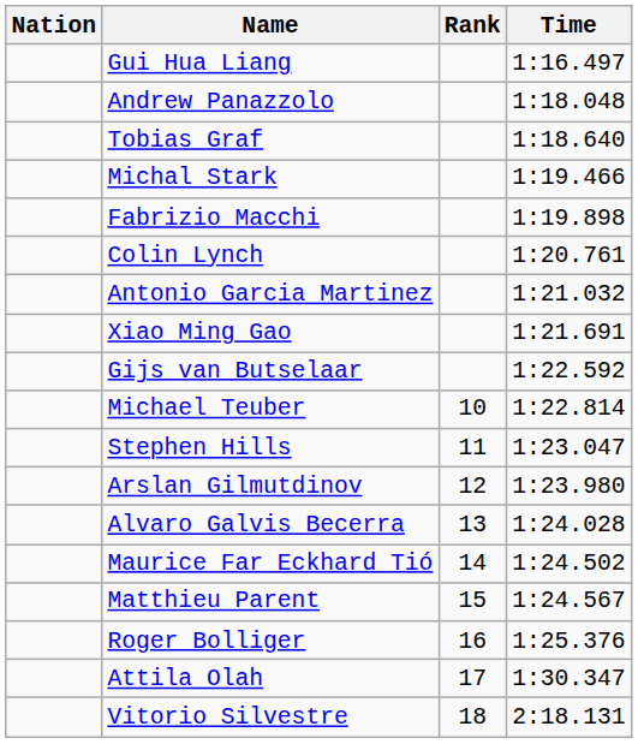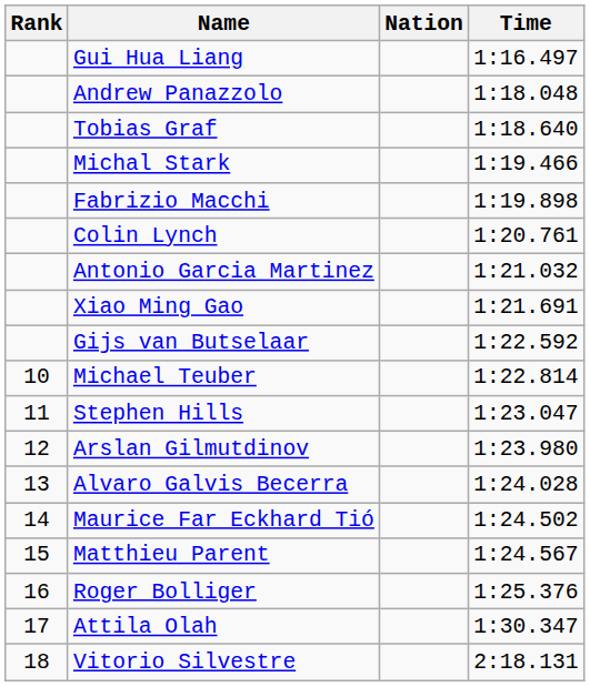columns swapped: Rank <-> Nation
